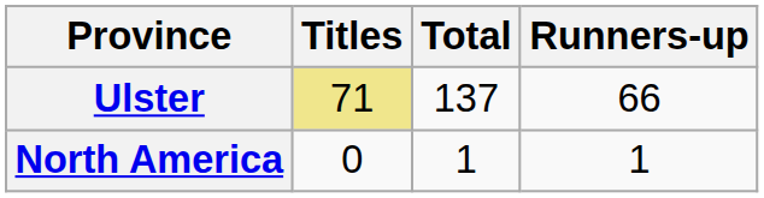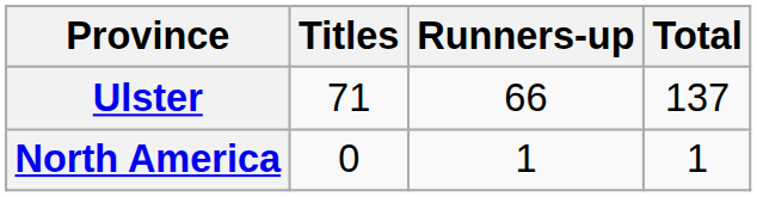columns swapped: Runners-up <-> Total
Ulster | Titles: khaki background -> no background
